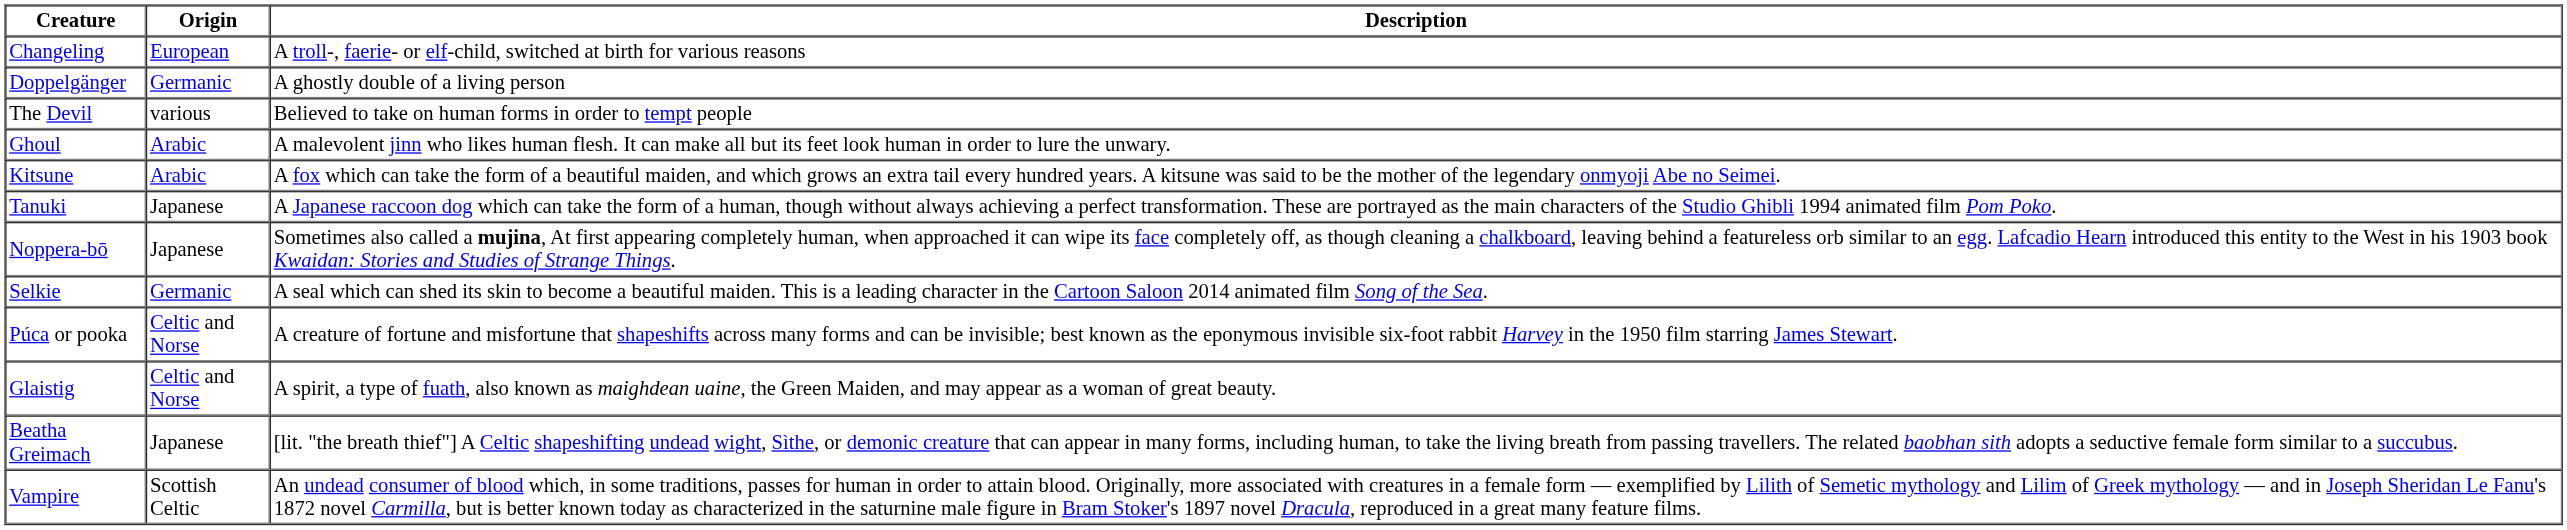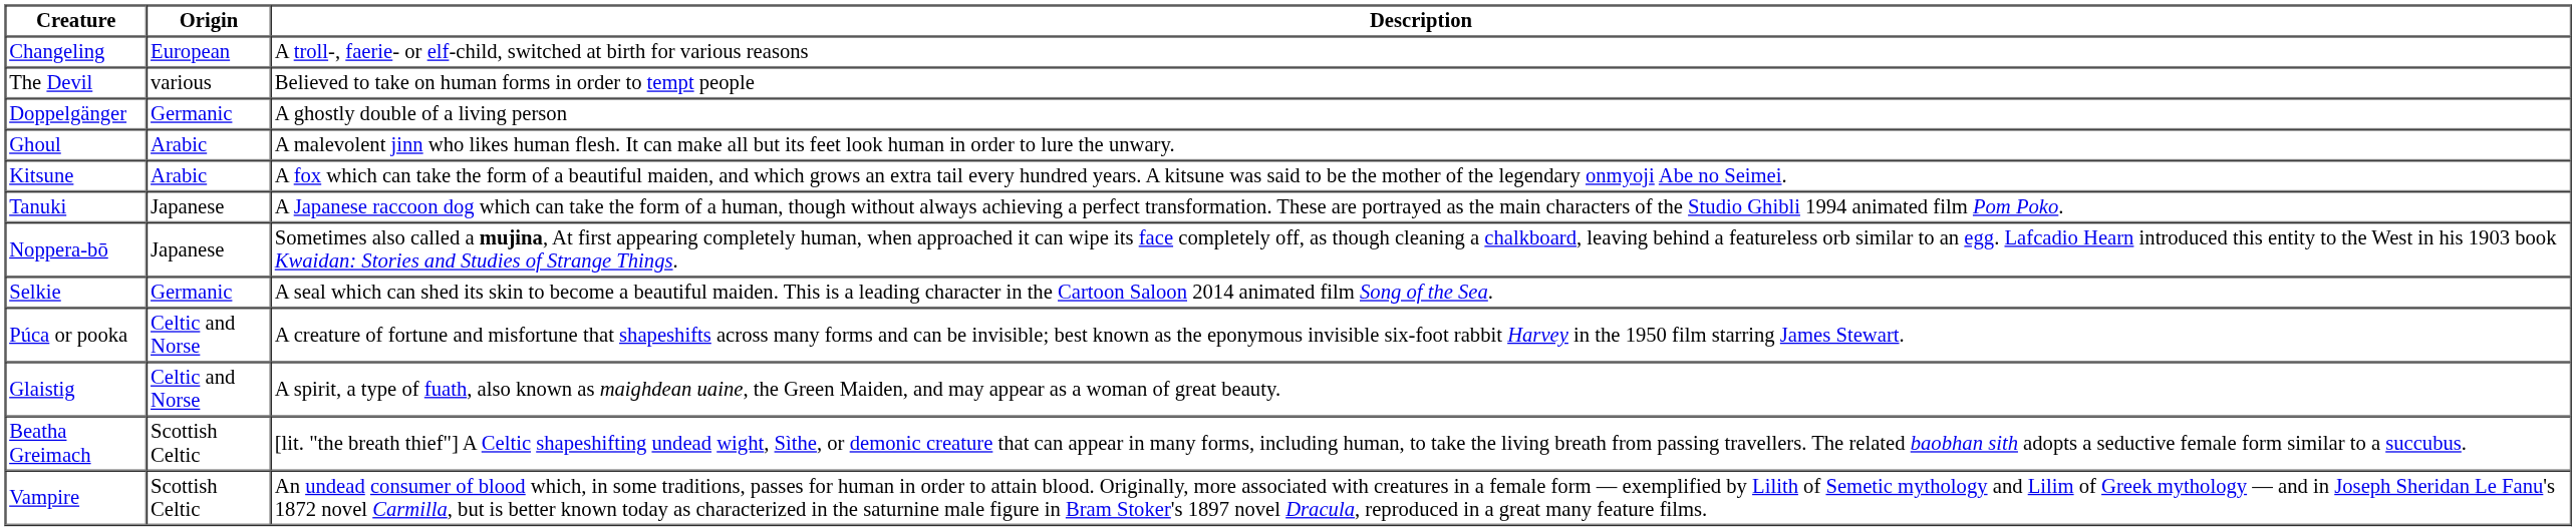rows swapped: The Devil <-> Doppelgänger
Beatha Greimach | Origin: Japanese -> Scottish Celtic
